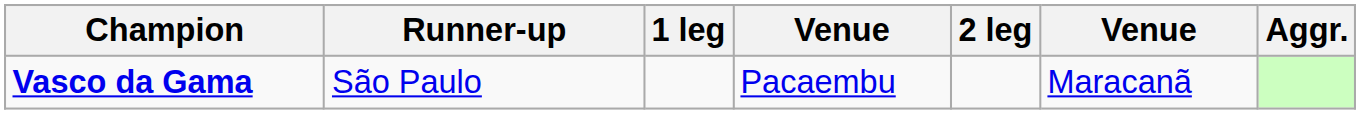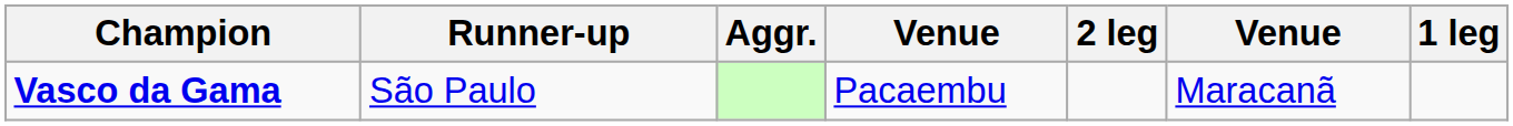columns swapped: 1 leg <-> Aggr.
